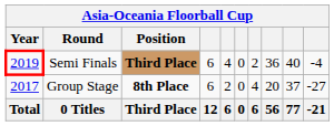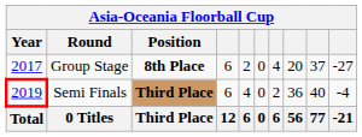rows swapped: Group Stage <-> Semi Finals
